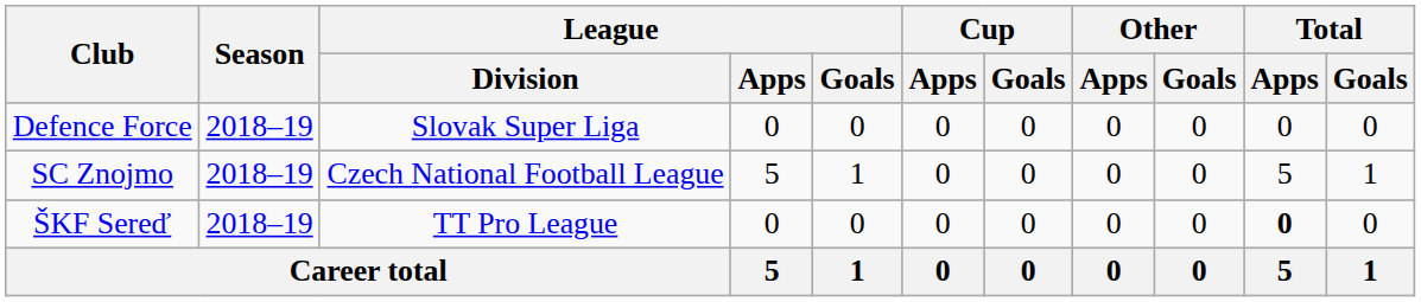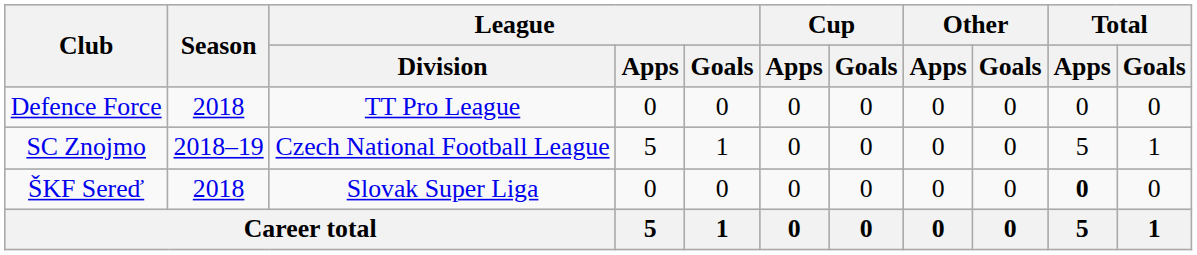Defence Force | Season: 2018–19 -> 2018
Defence Force | League / Division: Slovak Super Liga -> TT Pro League
ŠKF Sereď | Season: 2018–19 -> 2018
ŠKF Sereď | League / Division: TT Pro League -> Slovak Super Liga
